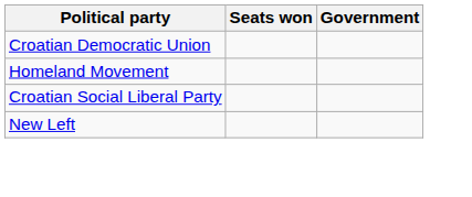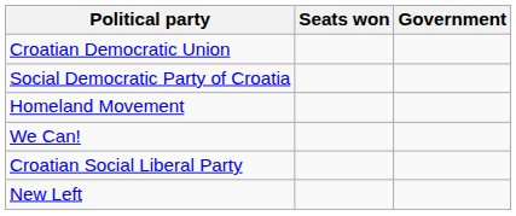+ row: Social Democratic Party of Croatia
+ row: We Can!
